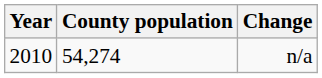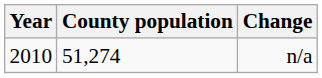n/a | County population: 54,274 -> 51,274
